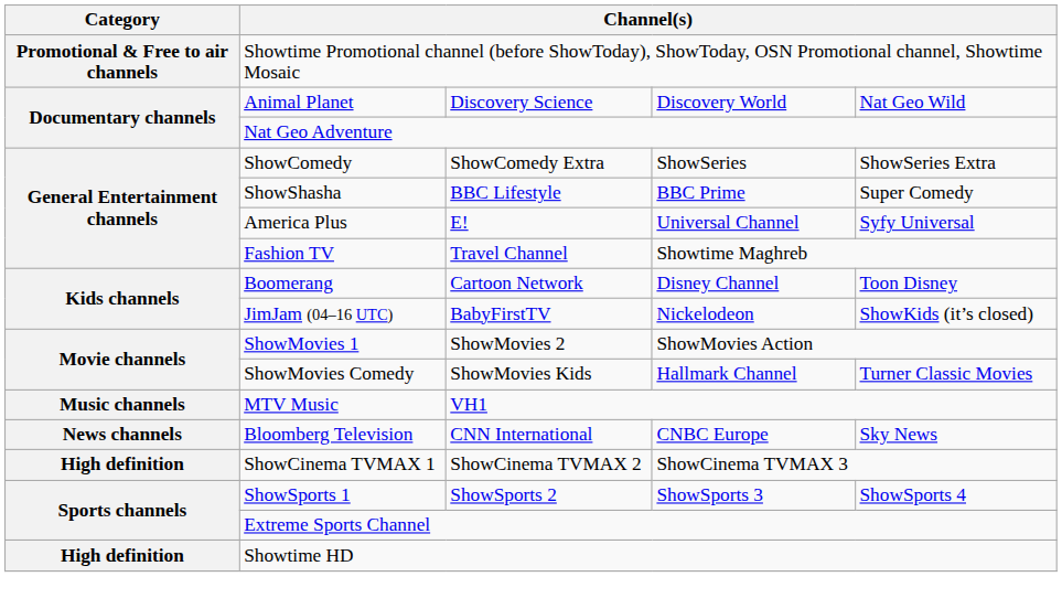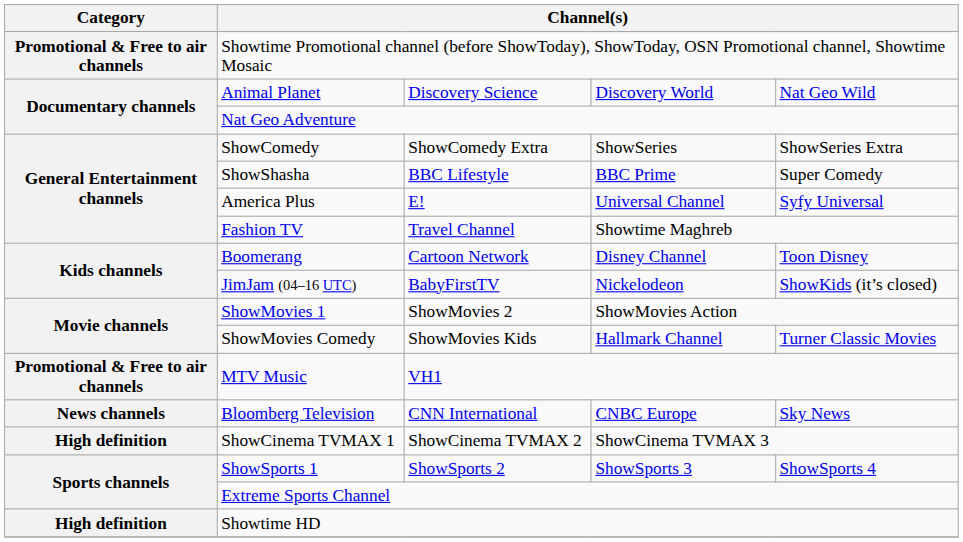MTV Music | Category: Music channels -> Promotional & Free to air channels
